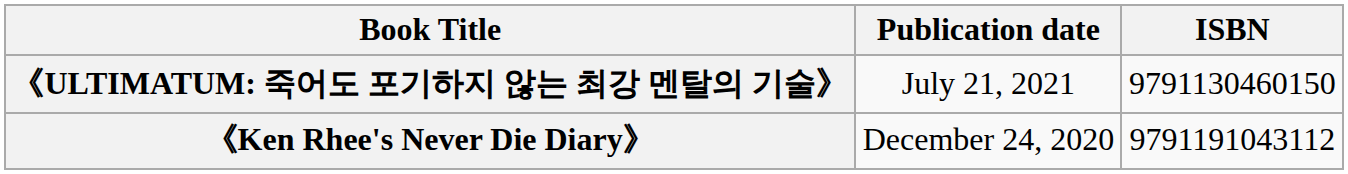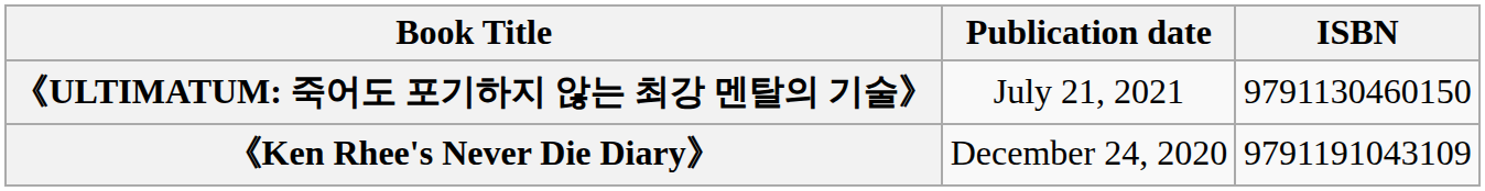《Ken Rhee's Never Die Diary》 | ISBN: 9791191043112 -> 9791191043109
